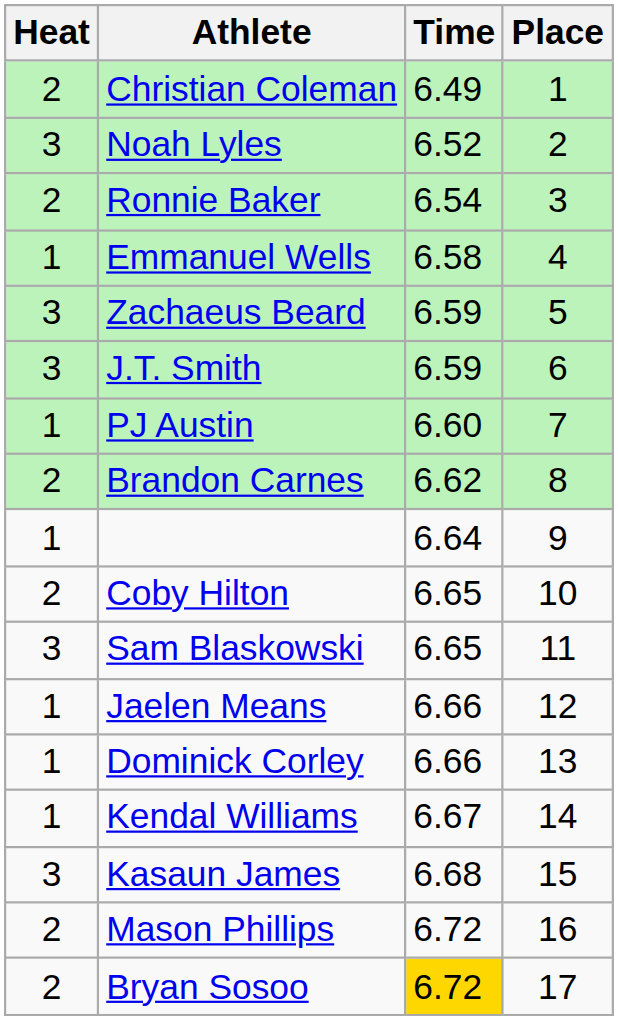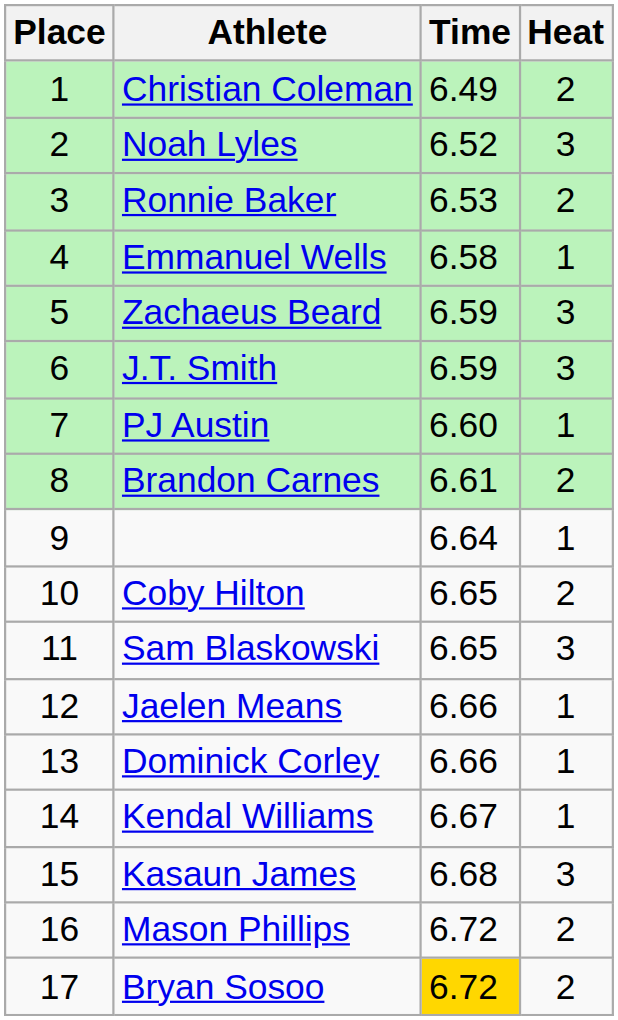columns swapped: Place <-> Heat
Ronnie Baker | Time: 6.54 -> 6.53
Brandon Carnes | Time: 6.62 -> 6.61
